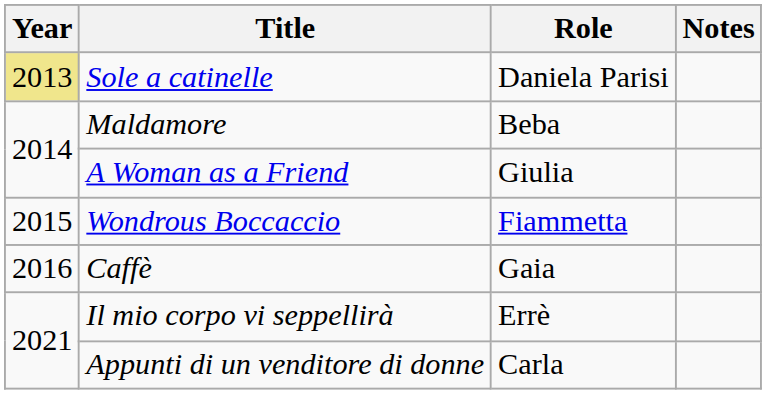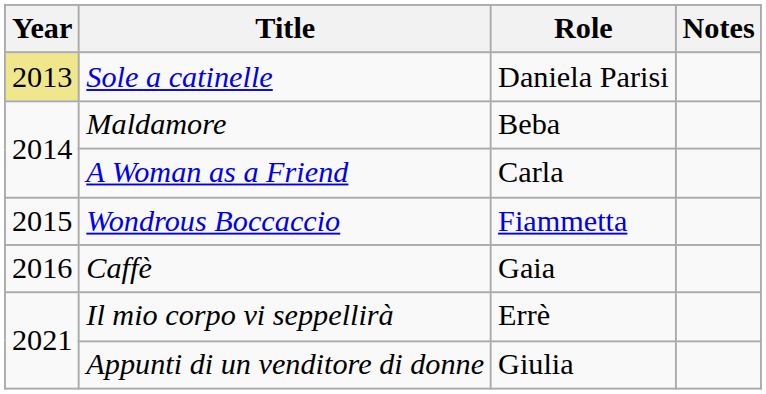A Woman as a Friend | Role: Giulia -> Carla
Appunti di un venditore di donne | Role: Carla -> Giulia
